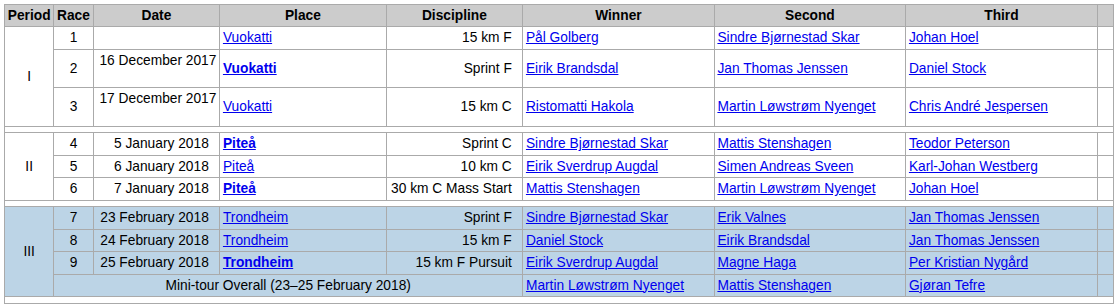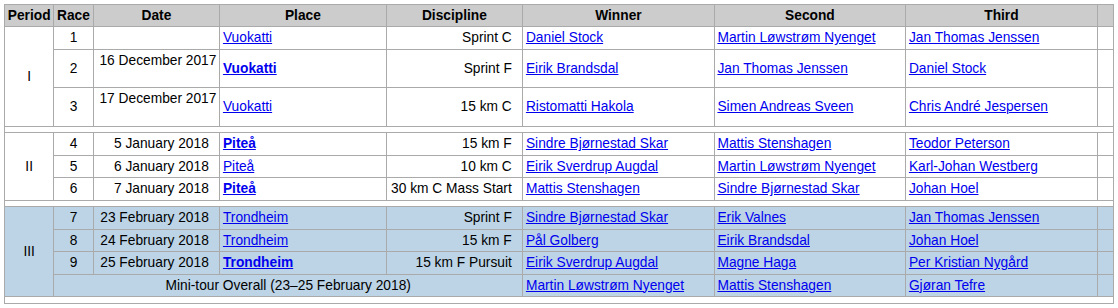1 | Discipline: 15 km F -> Sprint C
1 | Winner: Pål Golberg -> Daniel Stock
1 | Second: Sindre Bjørnestad Skar -> Martin Løwstrøm Nyenget
1 | Third: Johan Hoel -> Jan Thomas Jenssen
3 | Second: Martin Løwstrøm Nyenget -> Simen Andreas Sveen
4 | Discipline: Sprint C -> 15 km F
5 | Second: Simen Andreas Sveen -> Martin Løwstrøm Nyenget
6 | Second: Martin Løwstrøm Nyenget -> Sindre Bjørnestad Skar
8 | Winner: Daniel Stock -> Pål Golberg
8 | Third: Jan Thomas Jenssen -> Johan Hoel
